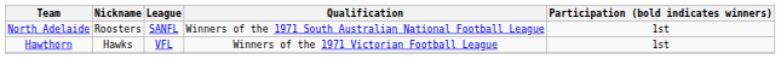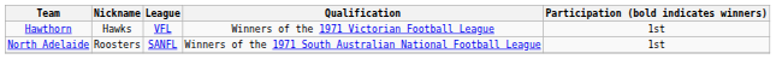rows swapped: Hawthorn <-> North Adelaide
